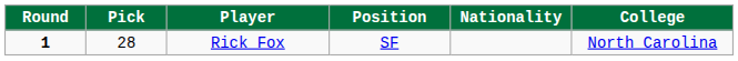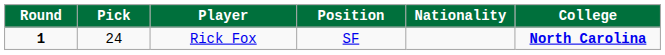Rick Fox | Pick: 28 -> 24
Rick Fox | College: normal -> bold
